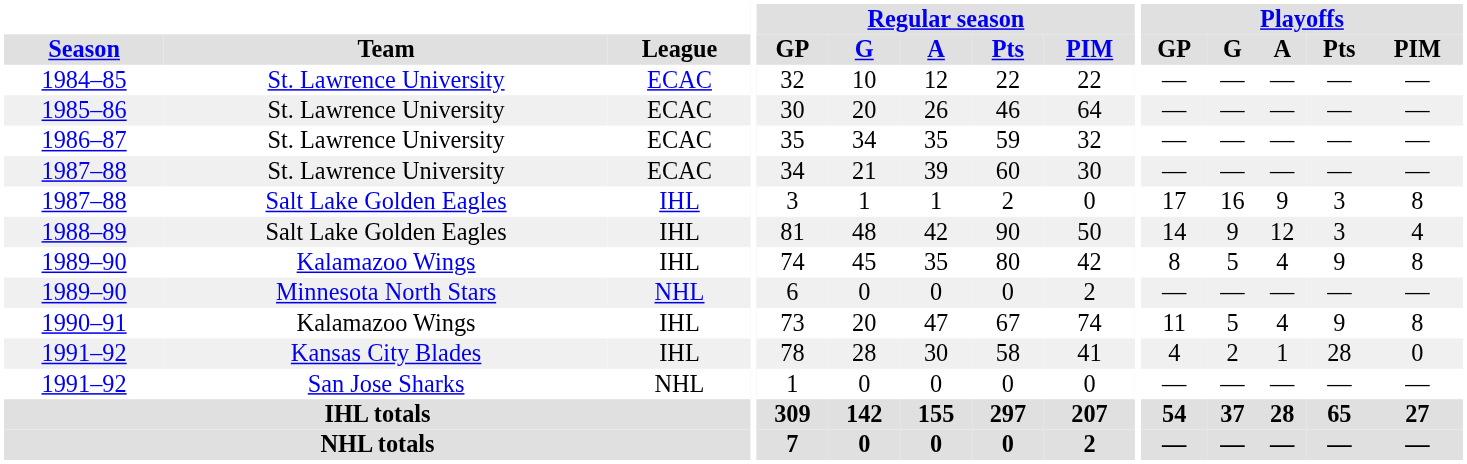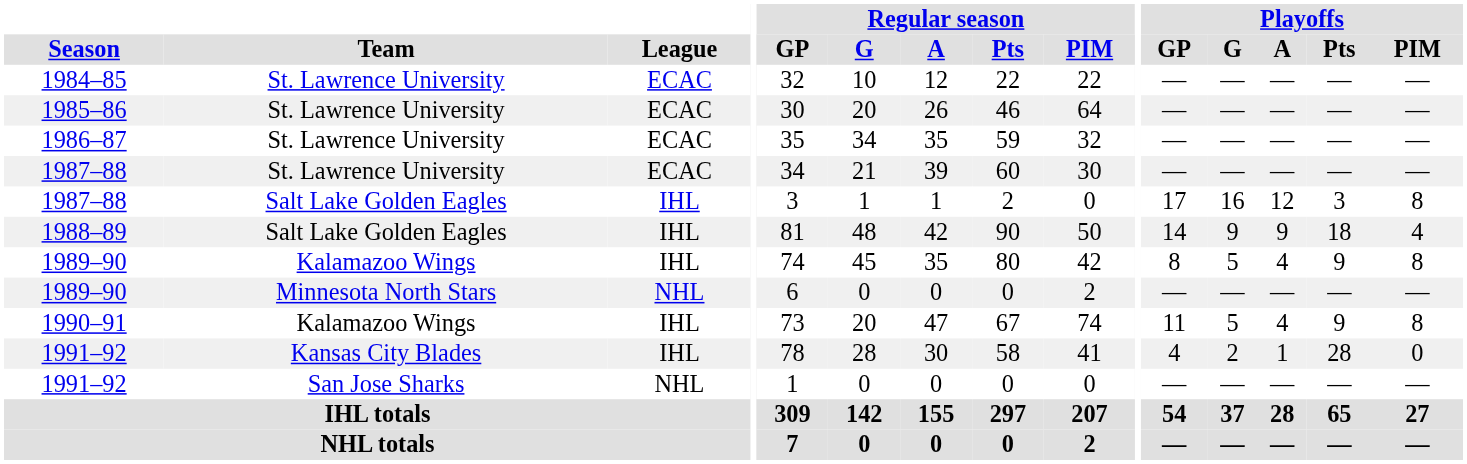1987–88 / Salt Lake Golden Eagles | Playoffs / A: 9 -> 12
1988–89 | Playoffs / A: 12 -> 9
1988–89 | Playoffs / Pts: 3 -> 18
